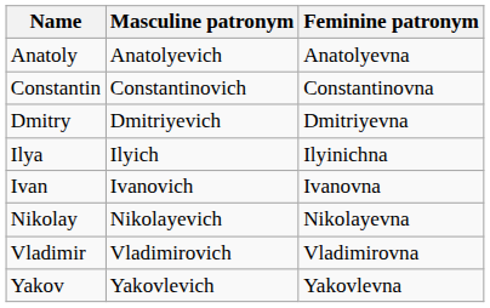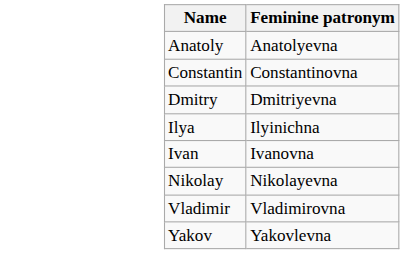- column: Masculine patronym | Anatolyevich | Constantinovich | Dmitriyevich | Ilyich | Ivanovich | Nikolayevich | Vladimirovich | Yakovlevich
